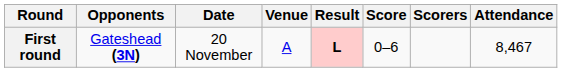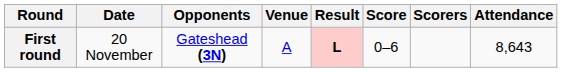columns swapped: Date <-> Opponents
First round | Attendance: 8,467 -> 8,643
